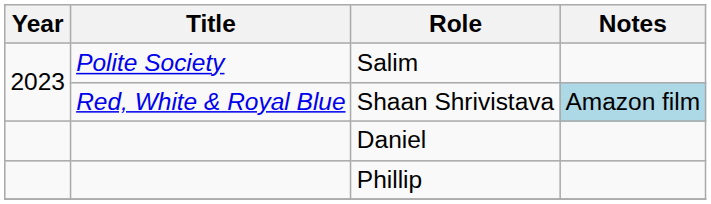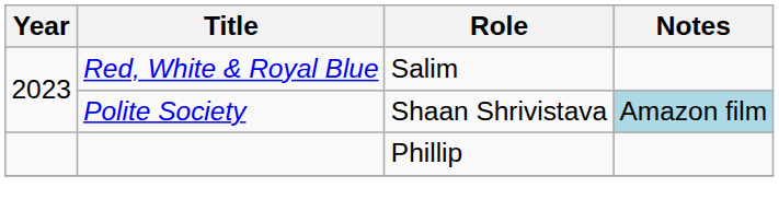Salim | Title: Polite Society -> Red, White & Royal Blue
Shaan Shrivistava | Title: Red, White & Royal Blue -> Polite Society
- row: Daniel
